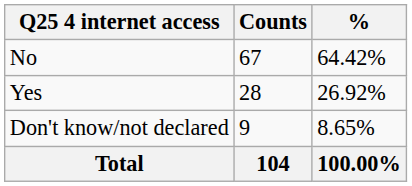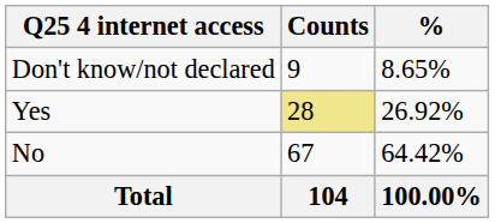rows swapped: No <-> Don't know/not declared
Yes | Counts: no background -> khaki background
